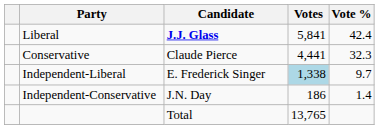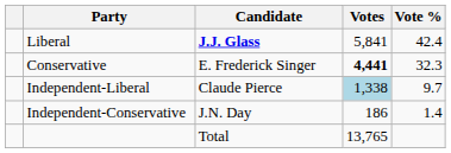Conservative | Candidate: Claude Pierce -> E. Frederick Singer
Conservative | Votes: normal -> bold
Independent-Liberal | Candidate: E. Frederick Singer -> Claude Pierce
